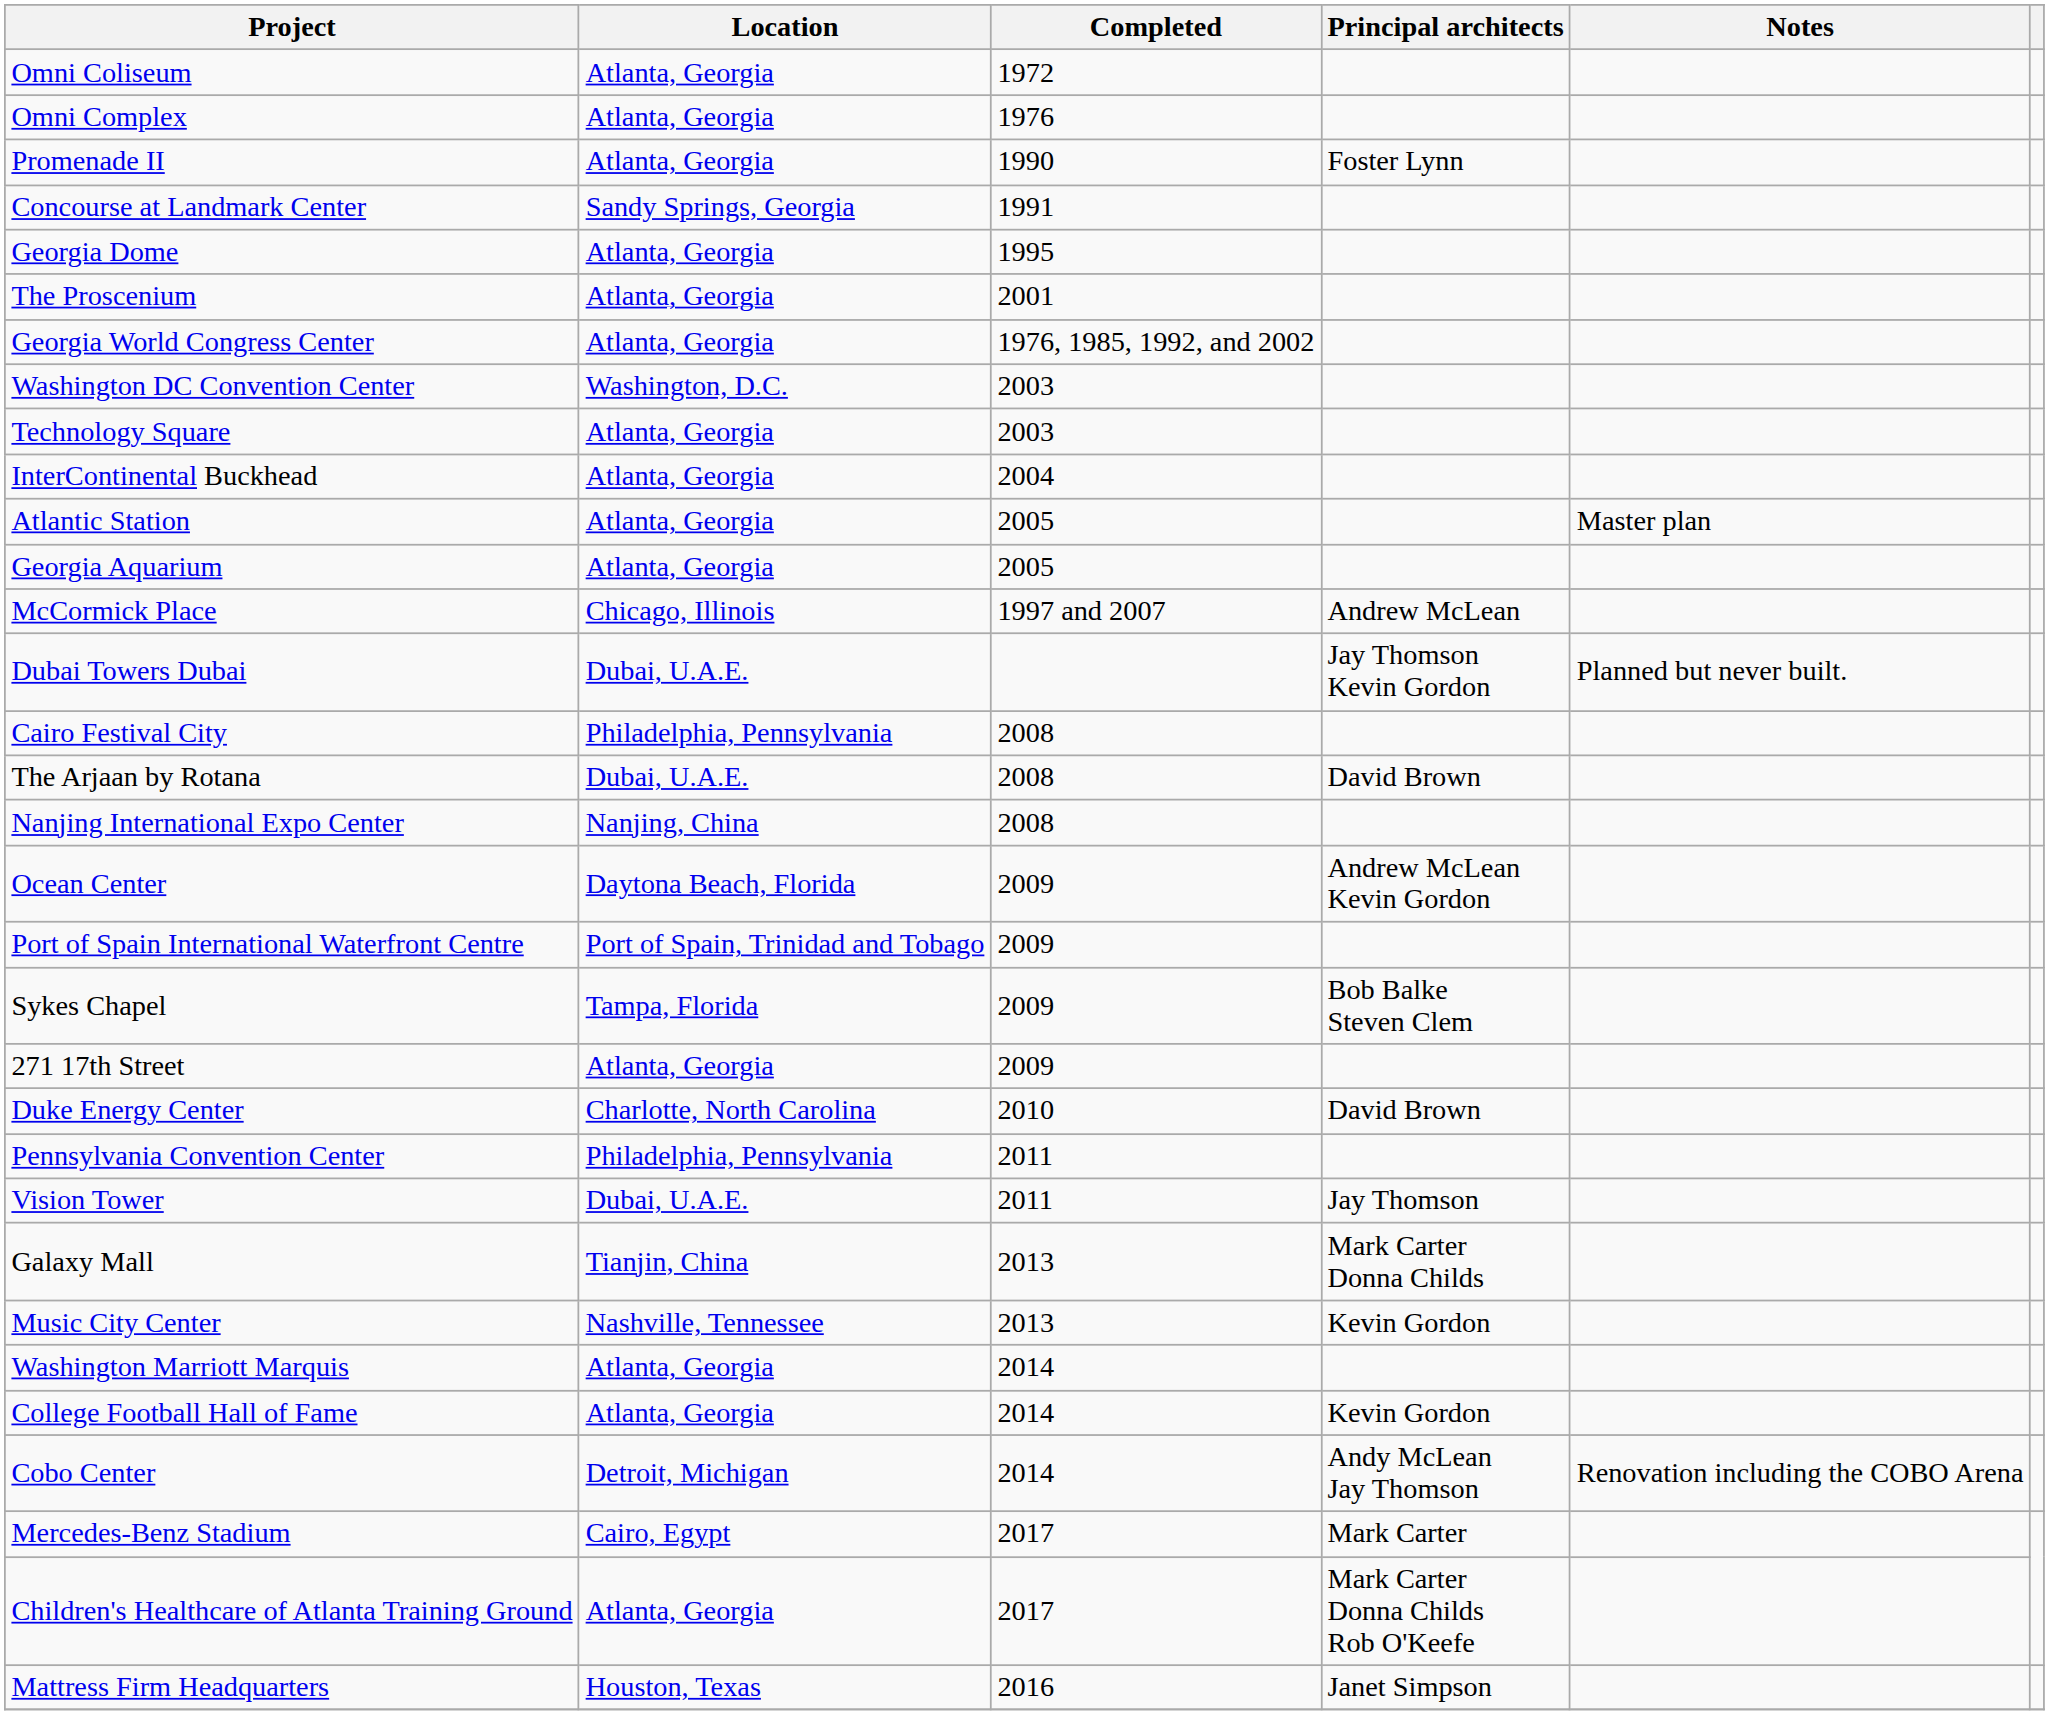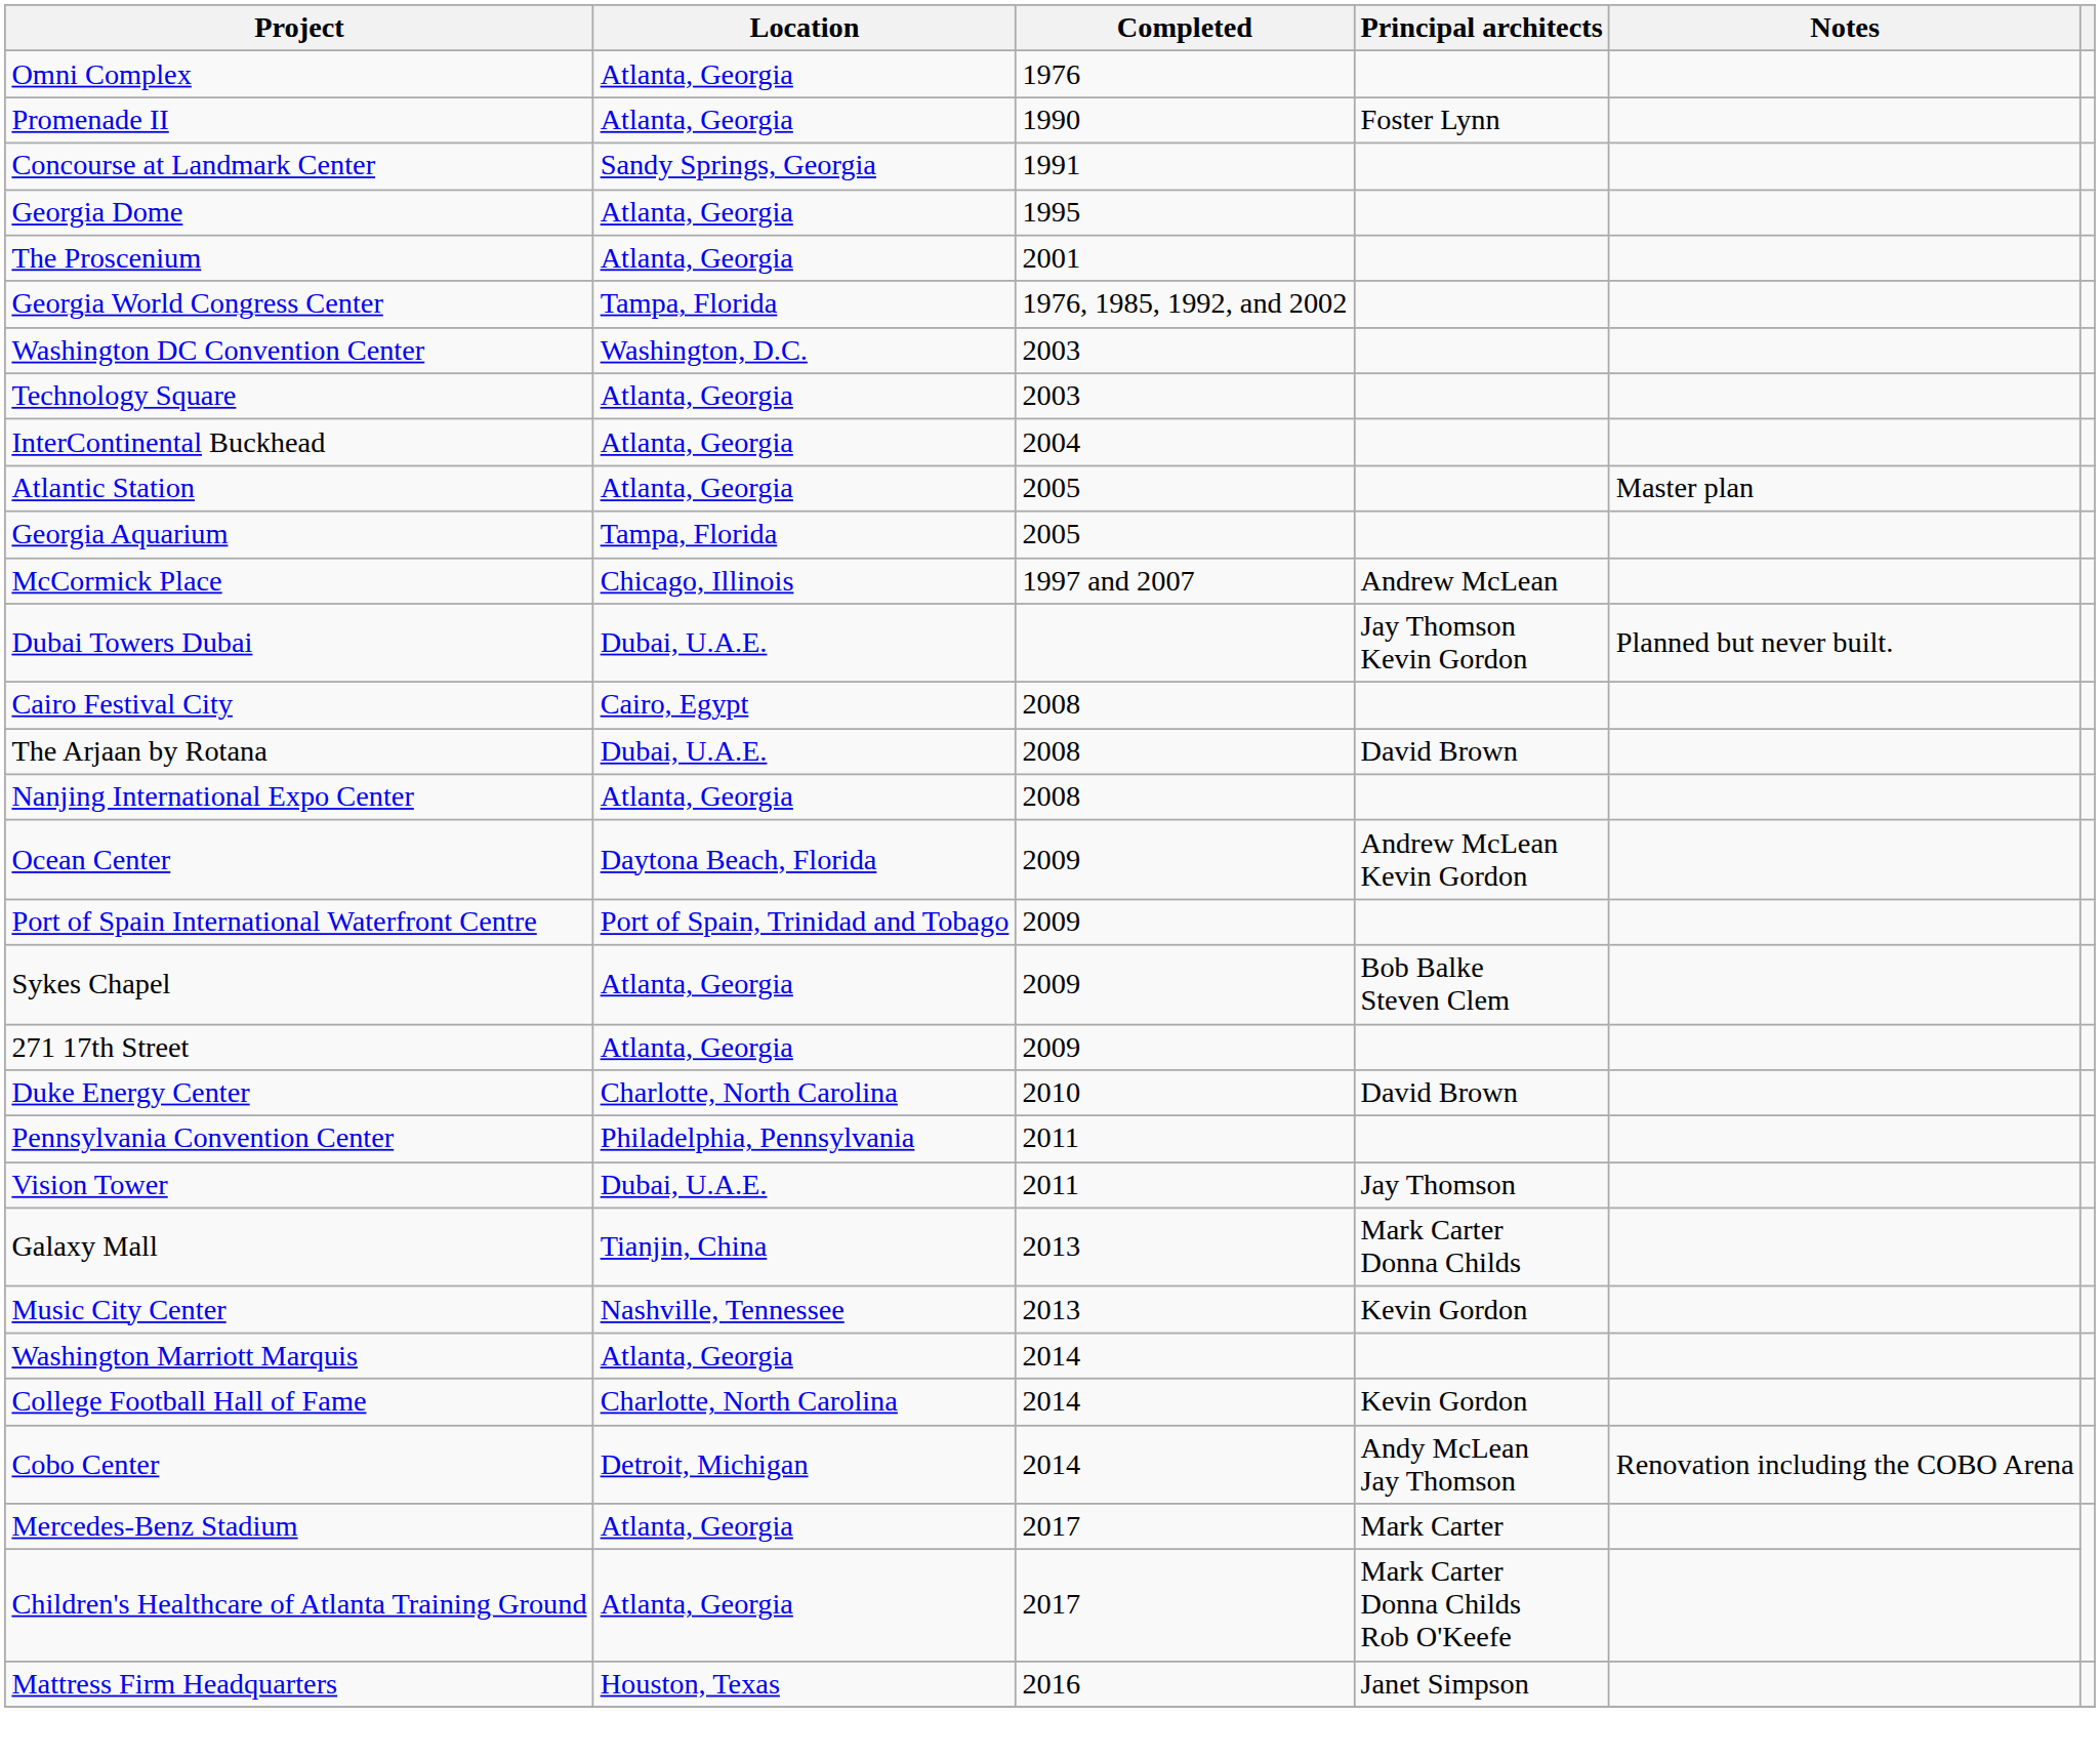- row: Omni Coliseum | Atlanta, Georgia | 1972
Georgia World Congress Center | Location: Atlanta, Georgia -> Tampa, Florida
Georgia Aquarium | Location: Atlanta, Georgia -> Tampa, Florida
Cairo Festival City | Location: Philadelphia, Pennsylvania -> Cairo, Egypt
Nanjing International Expo Center | Location: Nanjing, China -> Atlanta, Georgia
Sykes Chapel | Location: Tampa, Florida -> Atlanta, Georgia
College Football Hall of Fame | Location: Atlanta, Georgia -> Charlotte, North Carolina
Mercedes-Benz Stadium | Location: Cairo, Egypt -> Atlanta, Georgia
